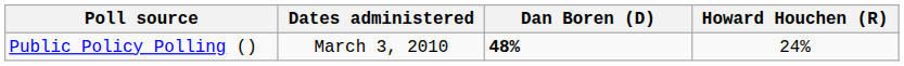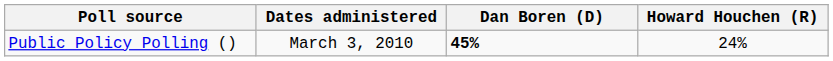Public Policy Polling () | Dan Boren (D): 48% -> 45%
